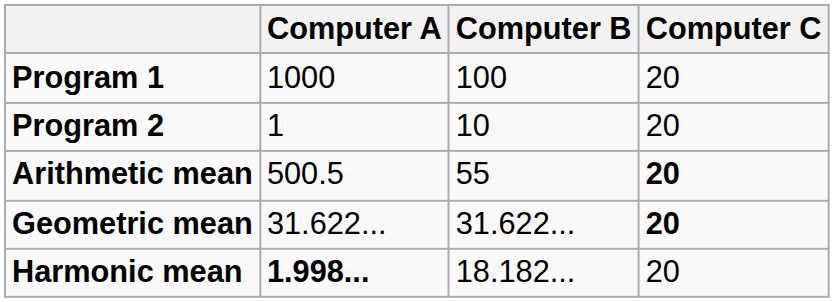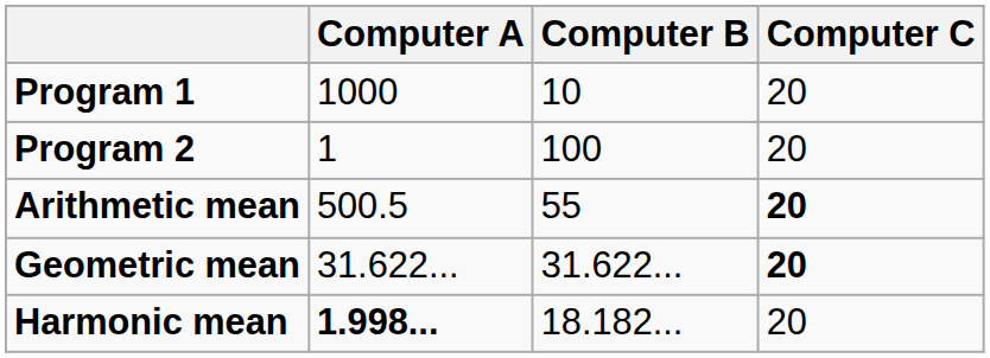Program 1 | Computer B: 100 -> 10
Program 2 | Computer B: 10 -> 100
